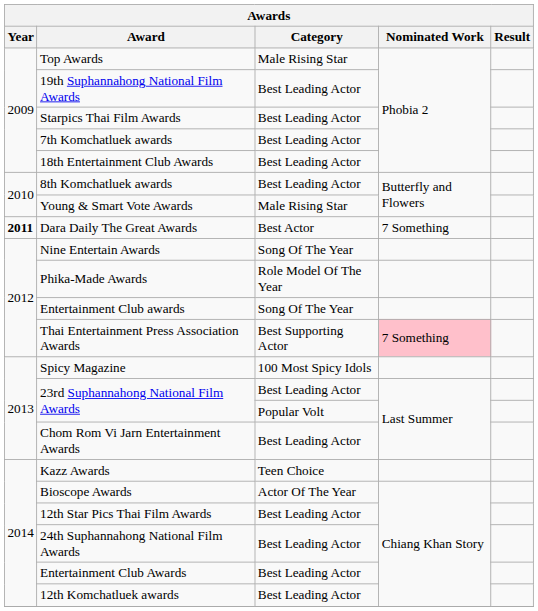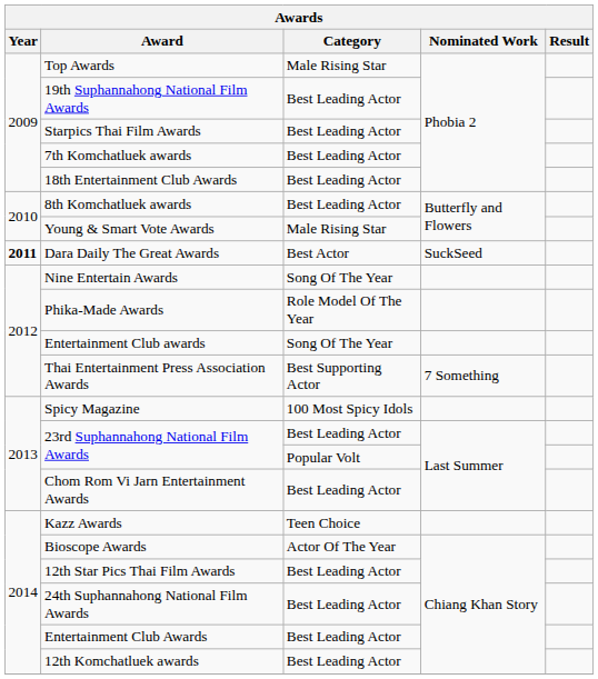Dara Daily The Great Awards | Nominated Work: 7 Something -> SuckSeed
Thai Entertainment Press Association Awards | Nominated Work: pink background -> no background
